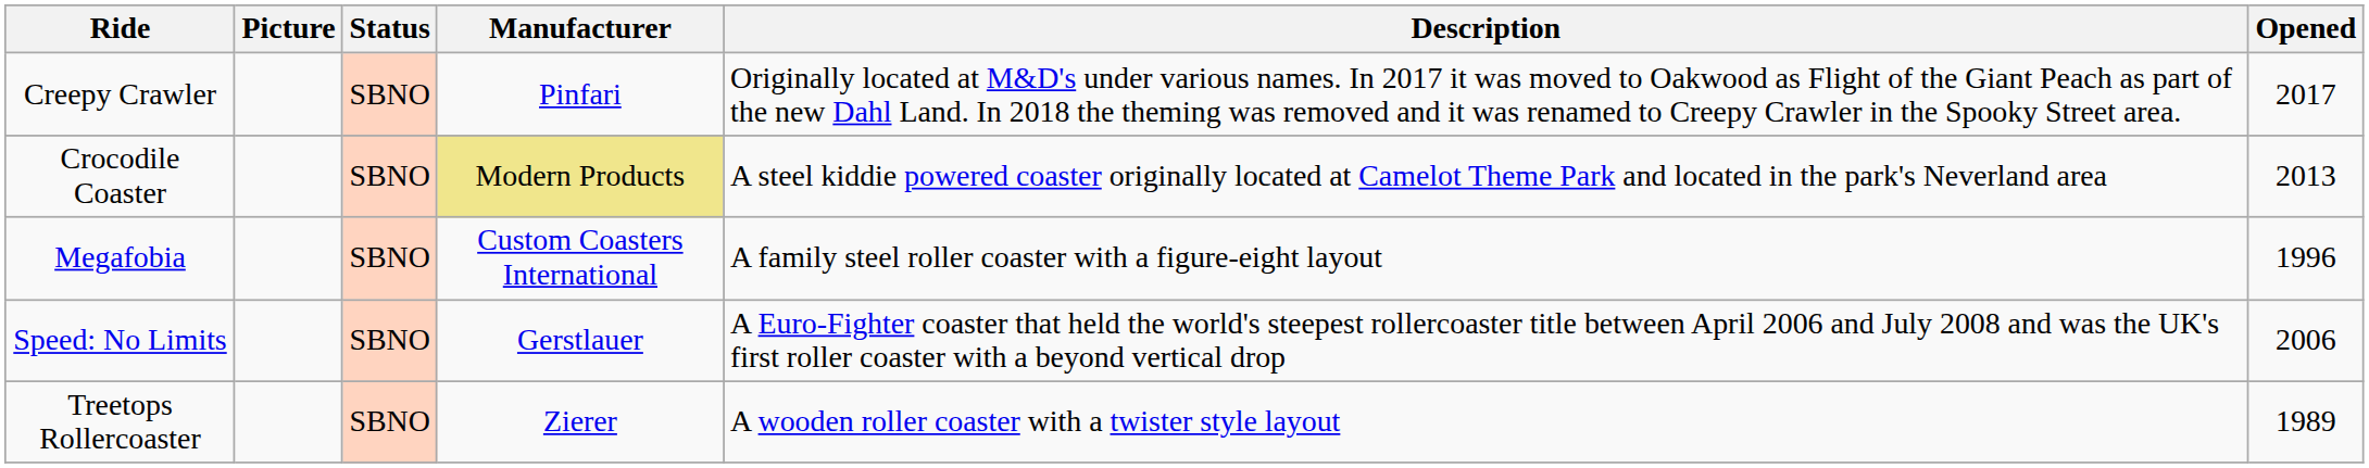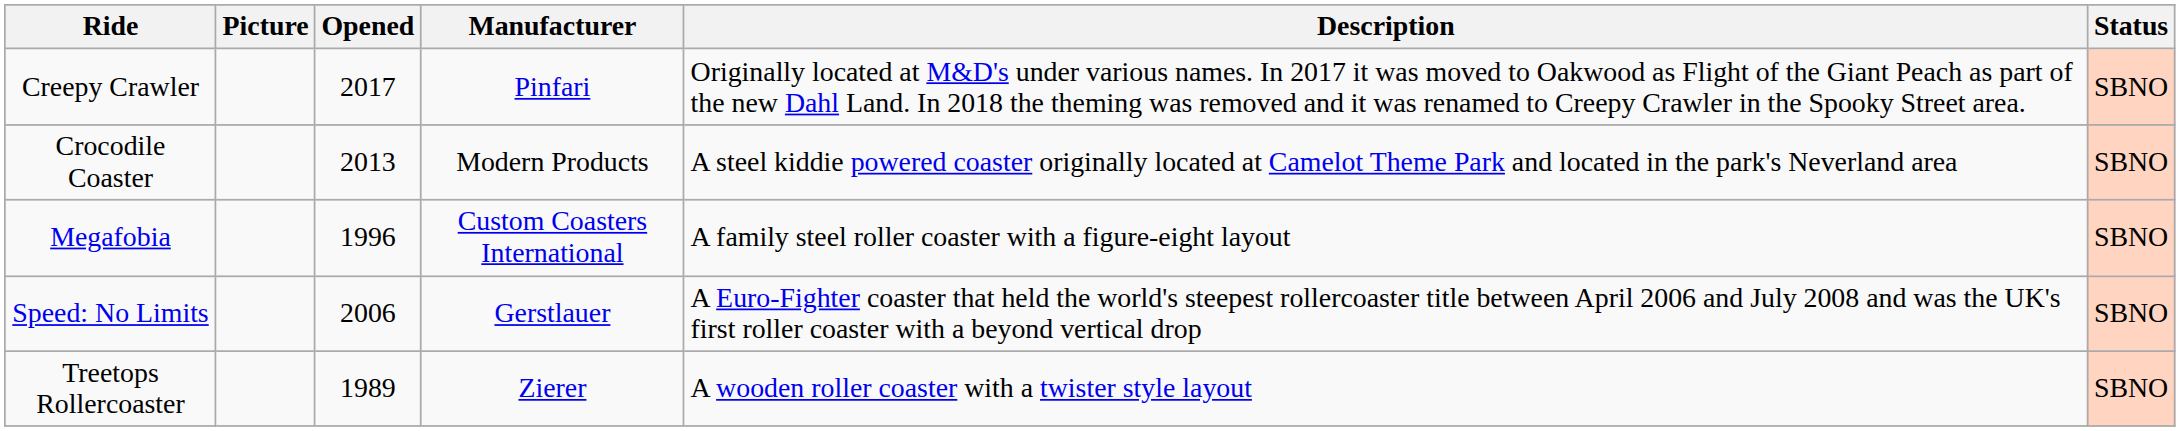columns swapped: Opened <-> Status
Crocodile Coaster | Manufacturer: khaki background -> no background
